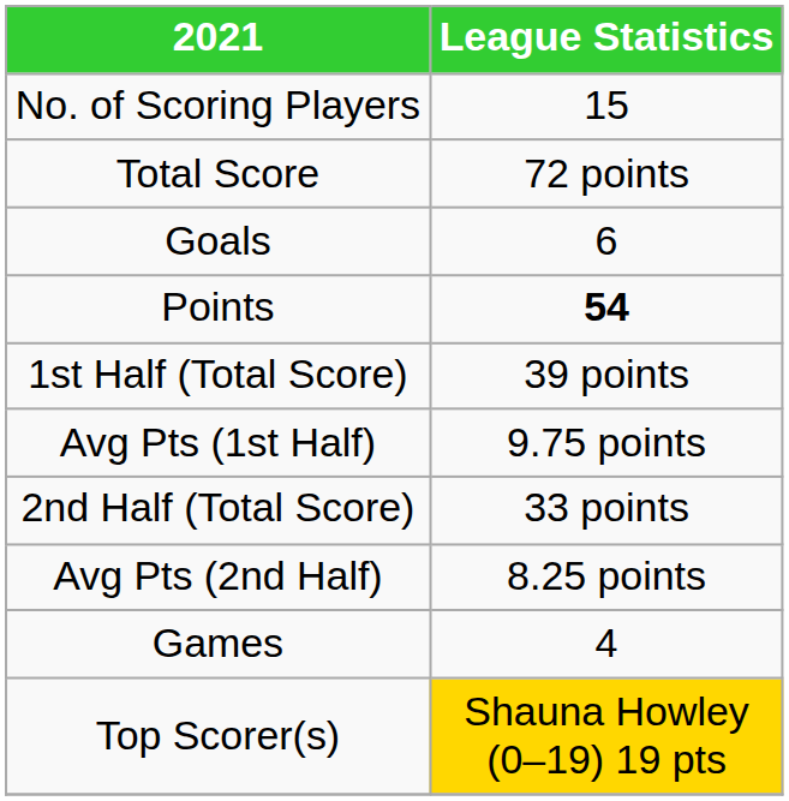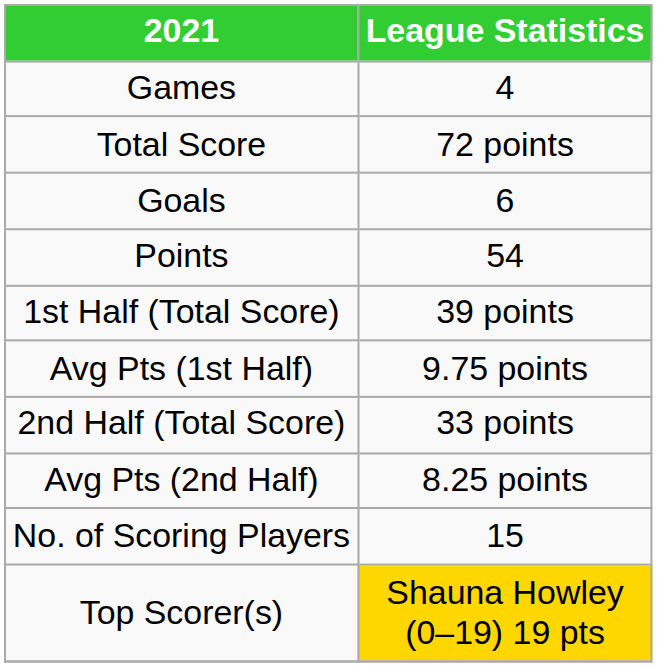rows swapped: Games <-> No. of Scoring Players
Points | League Statistics: bold -> normal
